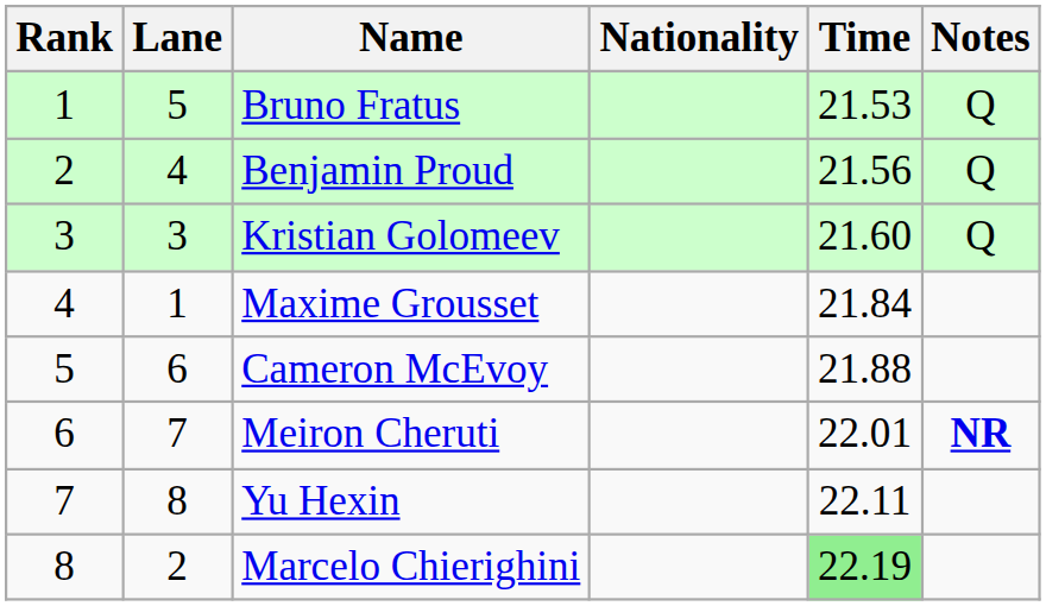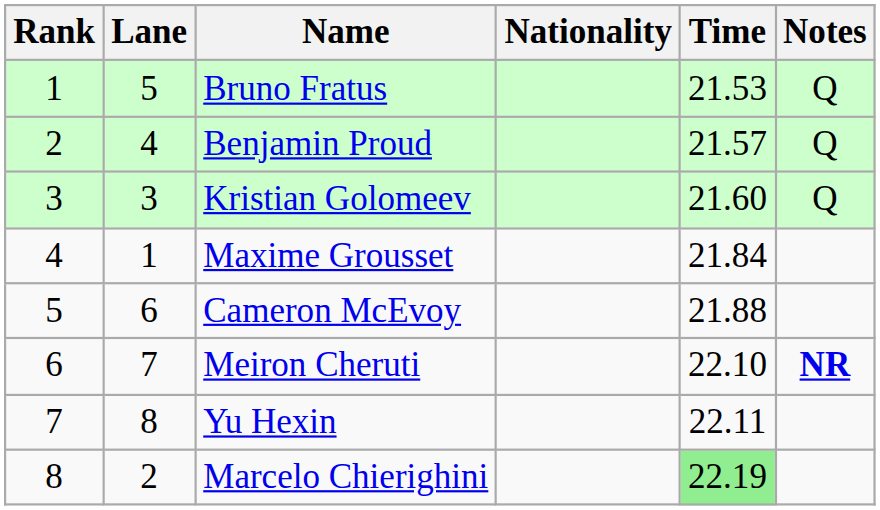Benjamin Proud | Time: 21.56 -> 21.57
Meiron Cheruti | Time: 22.01 -> 22.10
